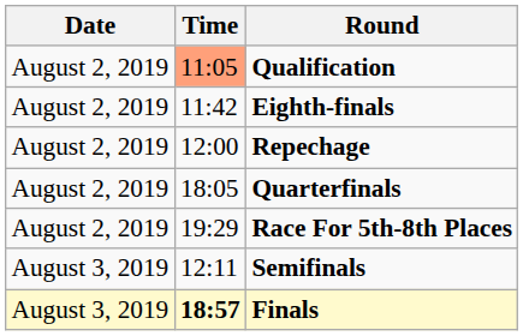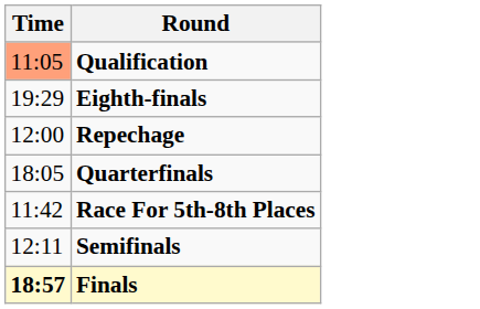- column: Date | August 2, 2019 | August 2, 2019 | August 2, 2019 | August 2, 2019 | August 2, 2019 | August 3, 2019 | August 3, 2019
Eighth-finals | Time: 11:42 -> 19:29
Race For 5th-8th Places | Time: 19:29 -> 11:42
